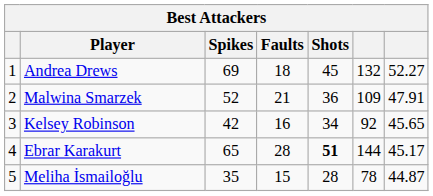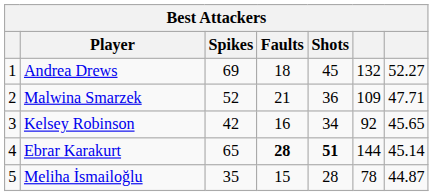Malwina Smarzek | column 7: 47.91 -> 47.71
Ebrar Karakurt | Faults: normal -> bold
Ebrar Karakurt | column 7: 45.17 -> 45.14
